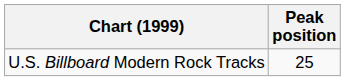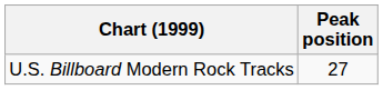U.S. Billboard Modern Rock Tracks | Peak position: 25 -> 27
